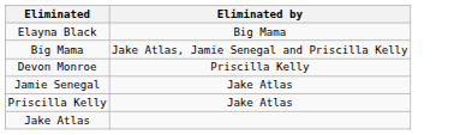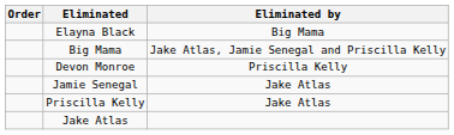+ column: Order
